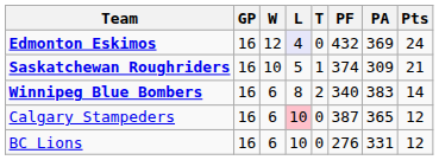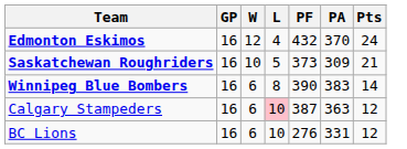- column: T | 0 | 1 | 2 | 0 | 0
Edmonton Eskimos | L: lavender background -> no background
Edmonton Eskimos | PA: 369 -> 370
Saskatchewan Roughriders | PF: 374 -> 373
Winnipeg Blue Bombers | PF: 340 -> 390
Calgary Stampeders | PA: 365 -> 363
